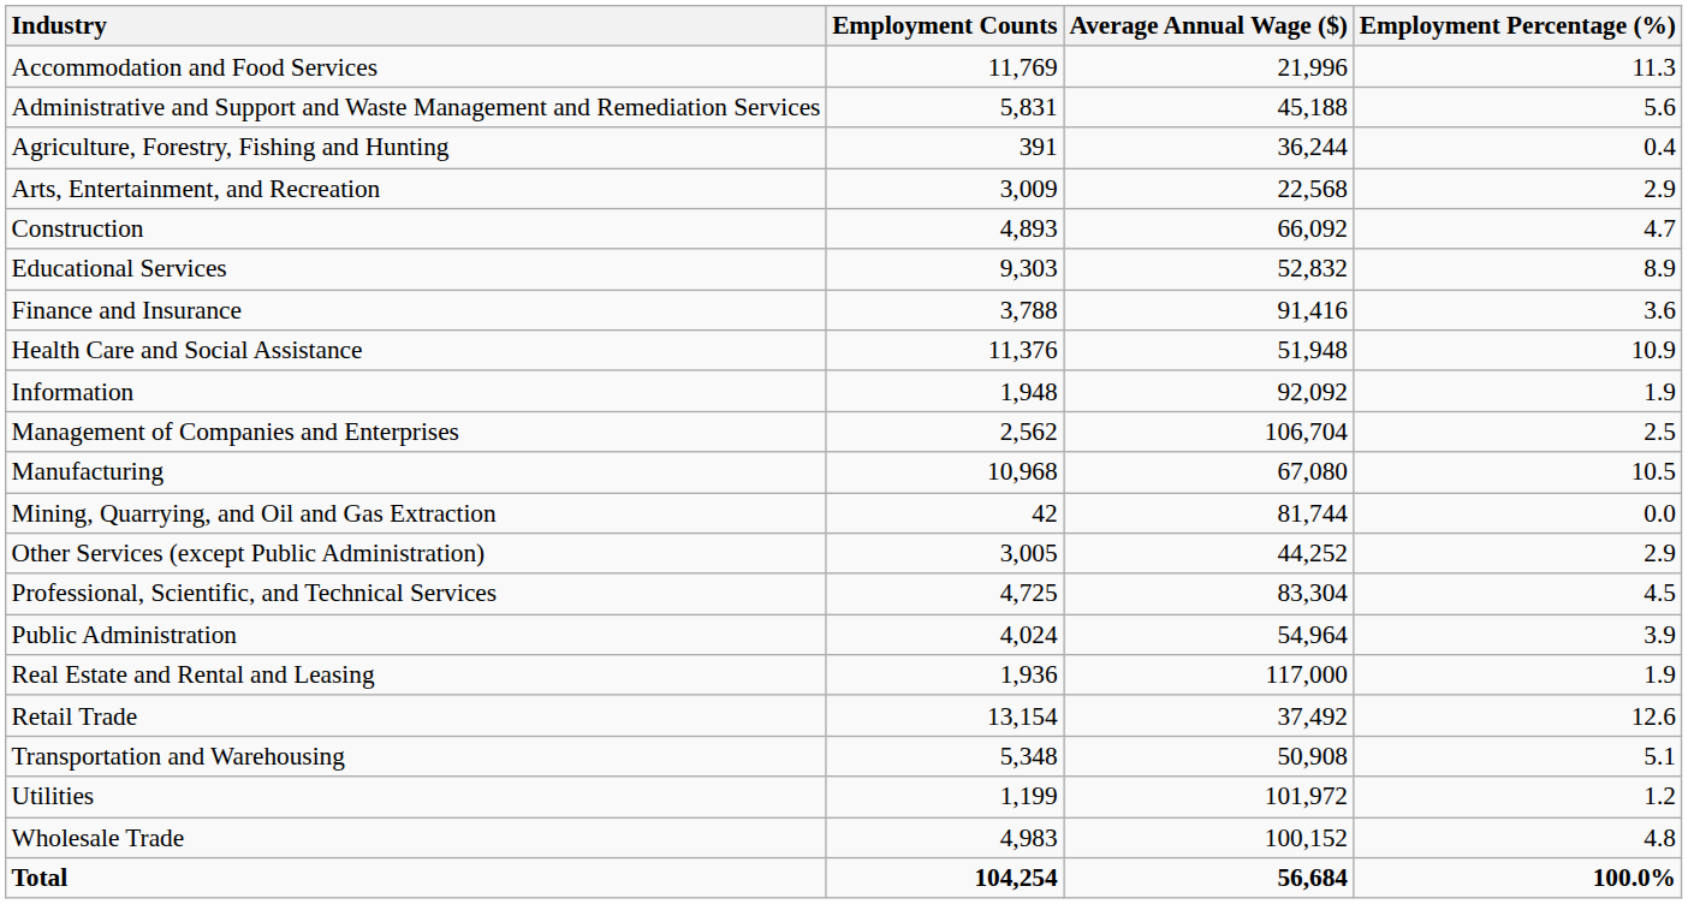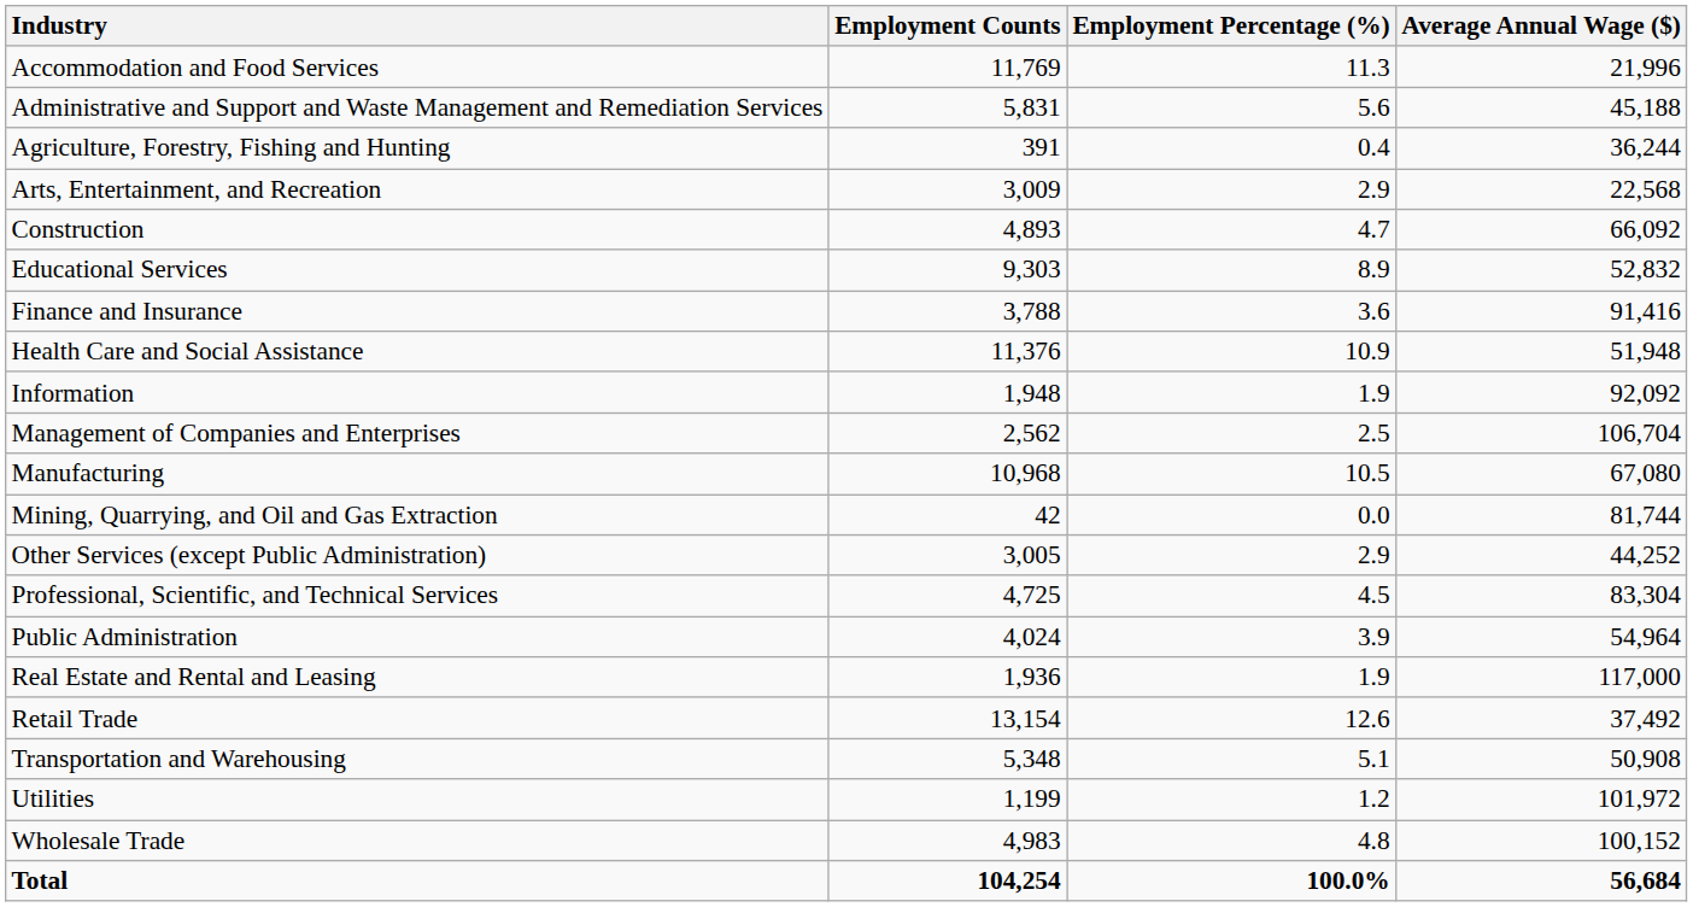columns swapped: Employment Percentage (%) <-> Average Annual Wage ($)
